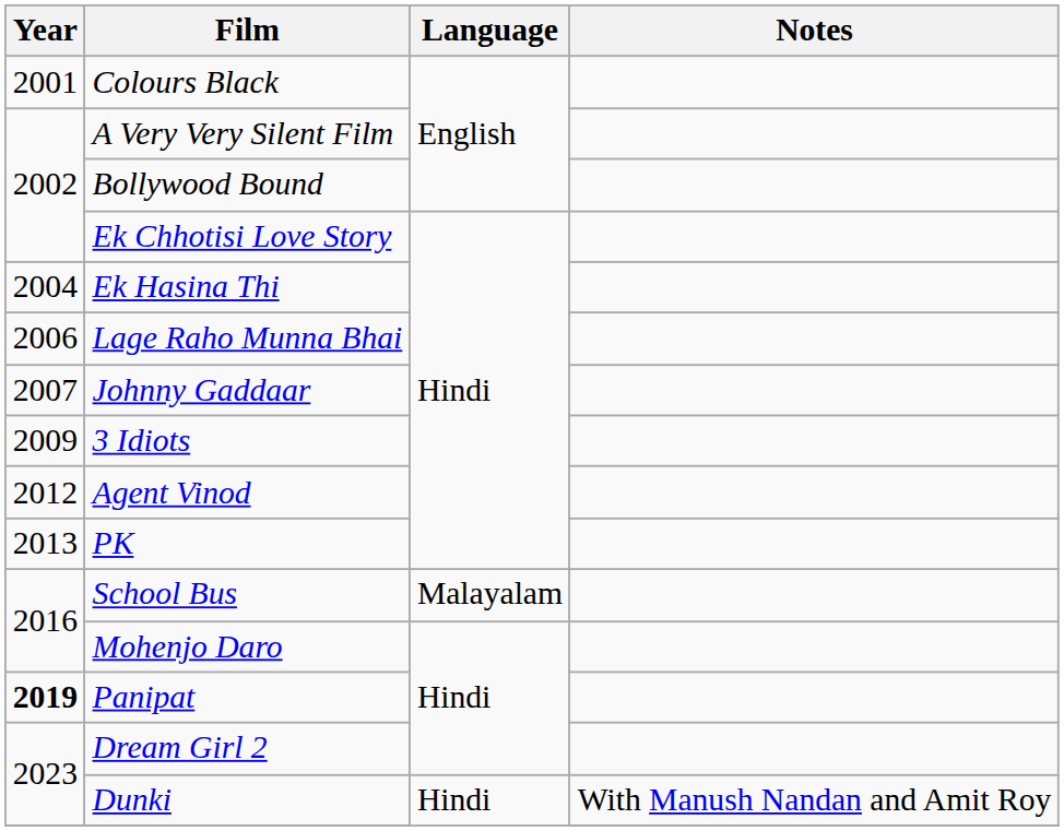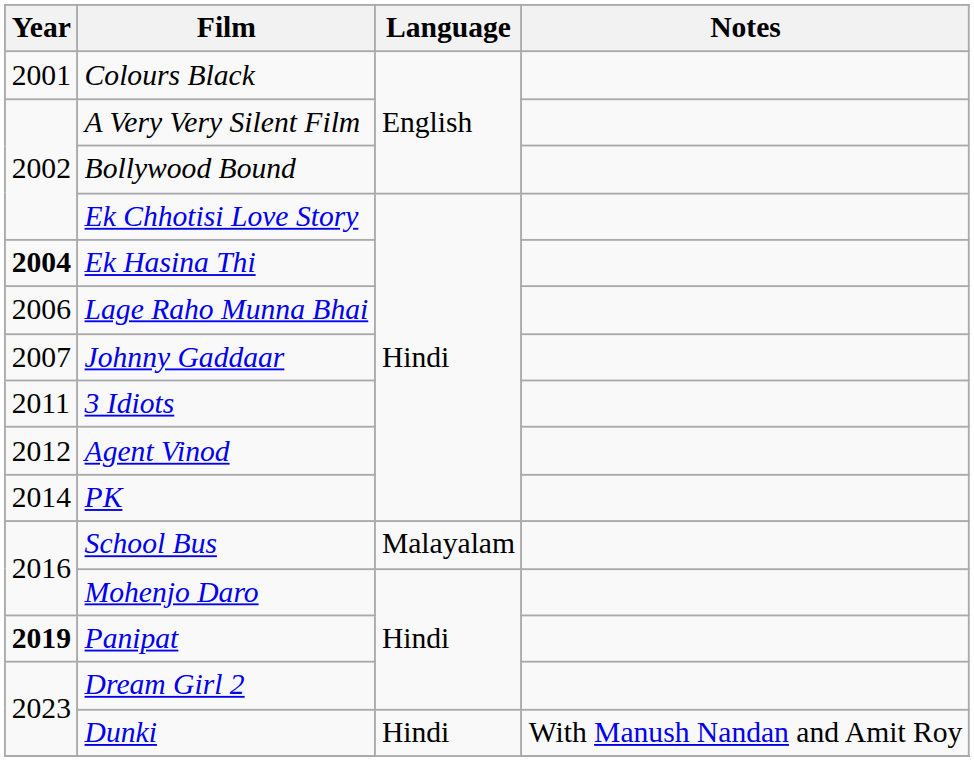Ek Hasina Thi | Year: normal -> bold
3 Idiots | Year: 2009 -> 2011
PK | Year: 2013 -> 2014
